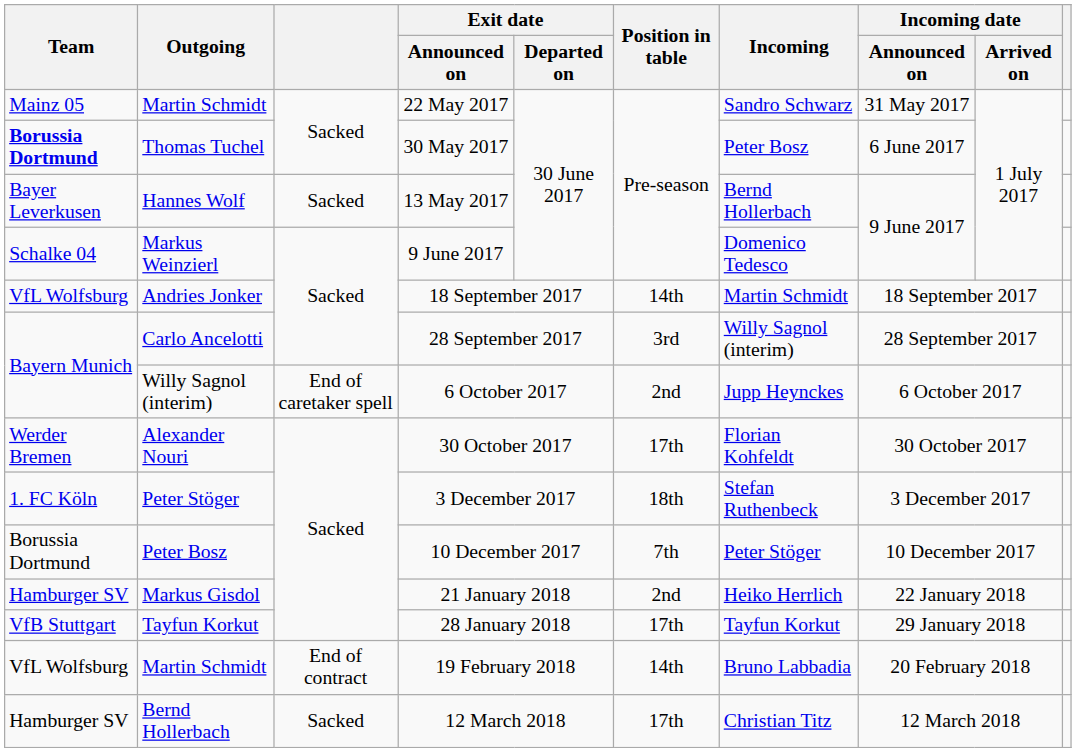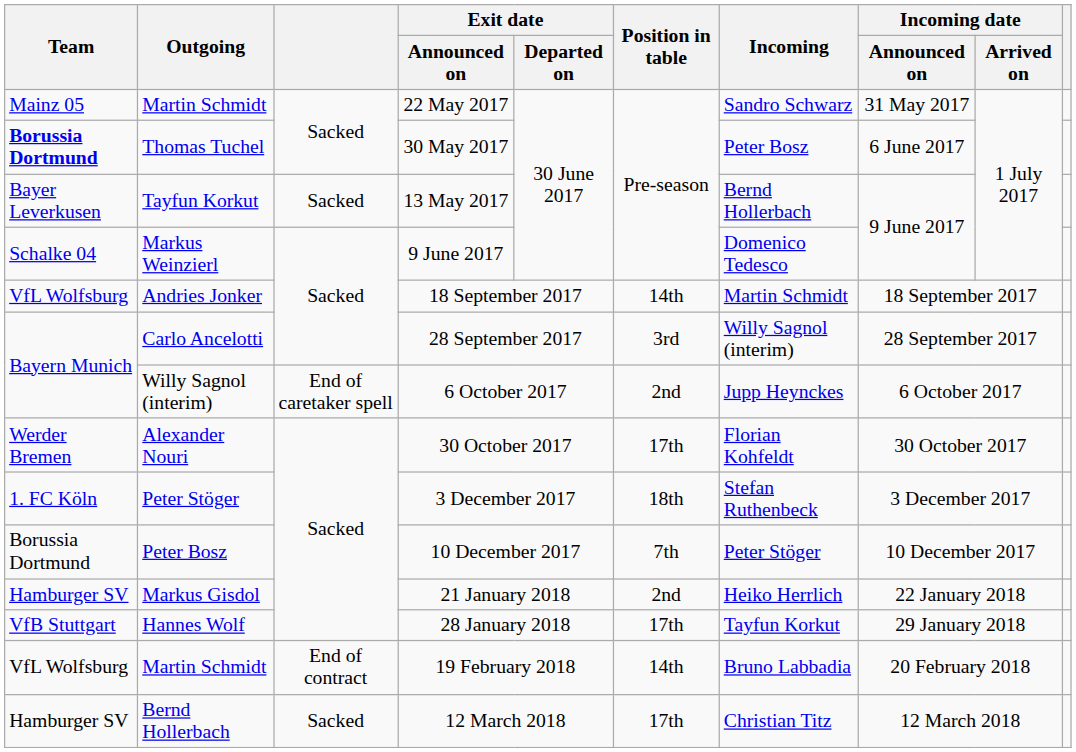13 May 2017 | Outgoing: Hannes Wolf -> Tayfun Korkut
28 January 2018 | Outgoing: Tayfun Korkut -> Hannes Wolf
